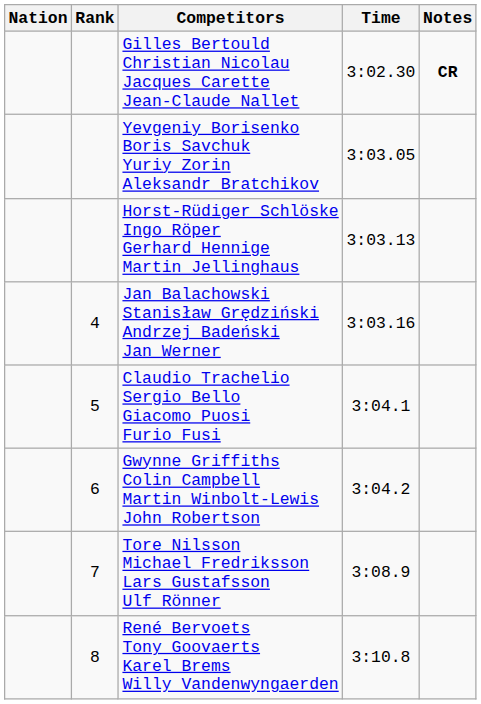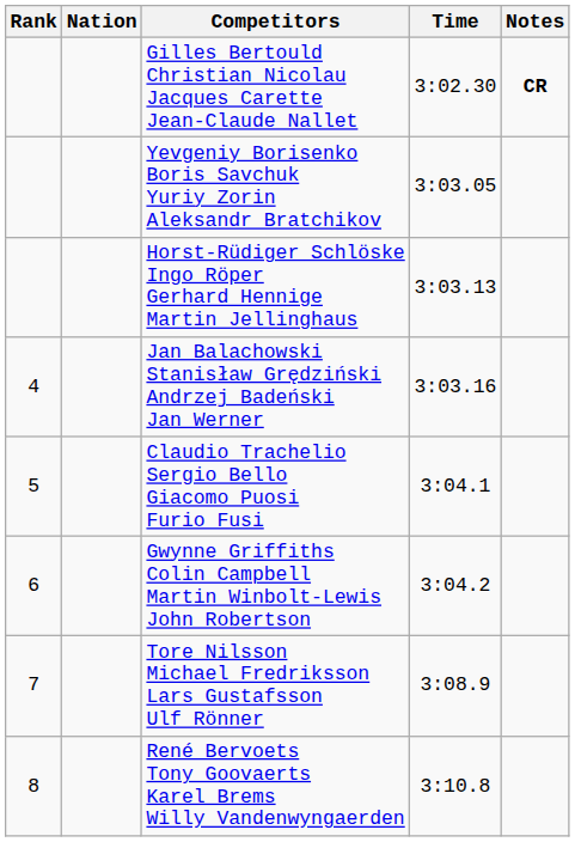columns swapped: Rank <-> Nation
